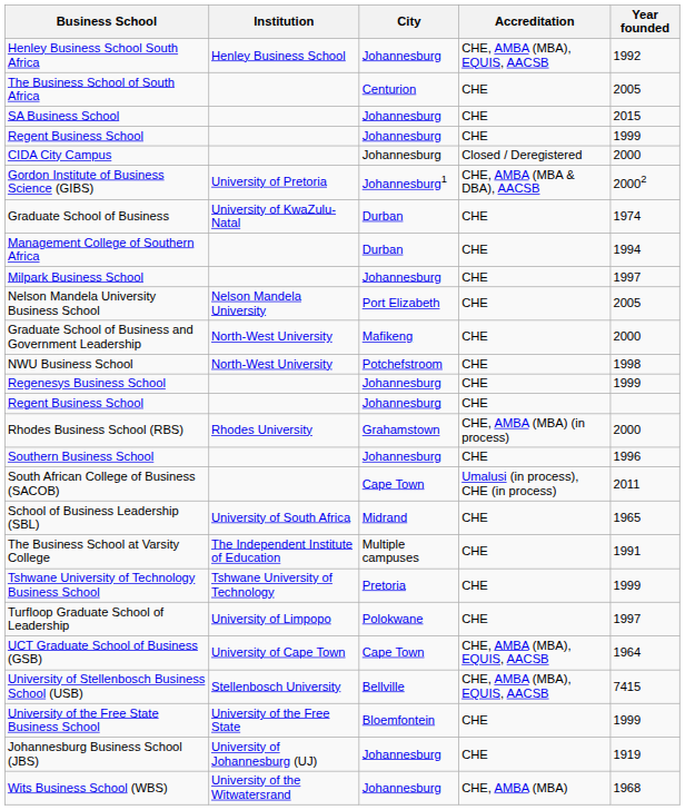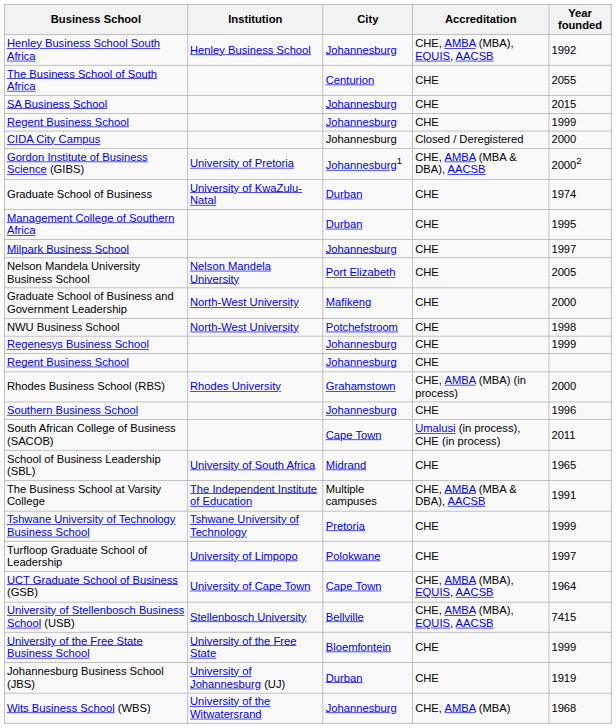The Business School of South Africa | Year founded: 2005 -> 2055
Management College of Southern Africa | Year founded: 1994 -> 1995
The Business School at Varsity College | Accreditation: CHE -> CHE, AMBA (MBA & DBA), AACSB
Johannesburg Business School (JBS) | City: Johannesburg -> Durban
